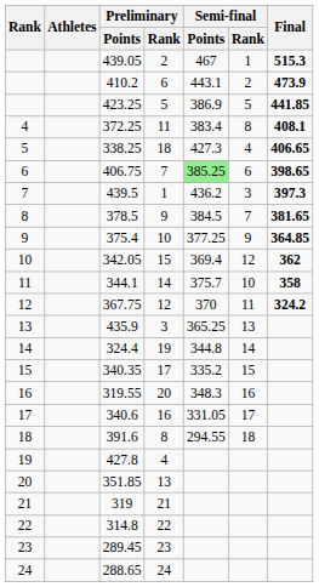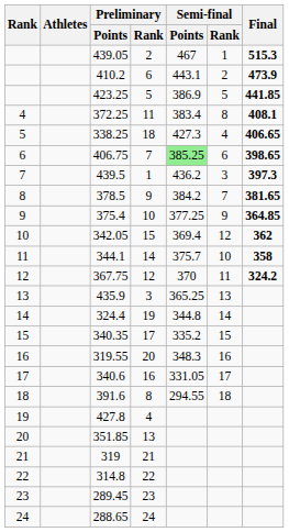378.5 | Semi-final / Points: 384.5 -> 384.2
